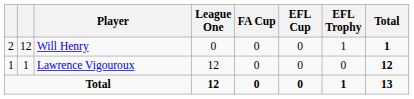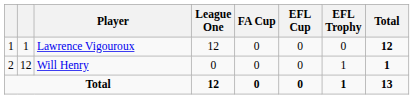rows swapped: Lawrence Vigouroux <-> Will Henry
